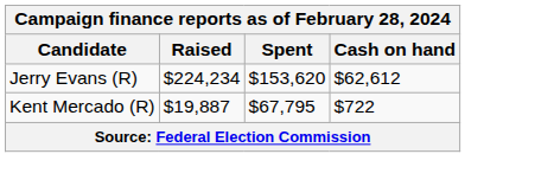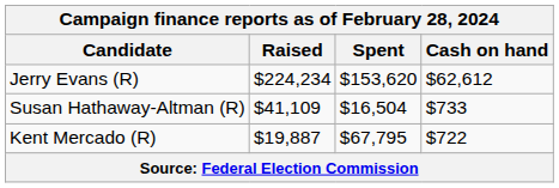+ row: Susan Hathaway-Altman (R) | $41,109 | $16,504 | $733
